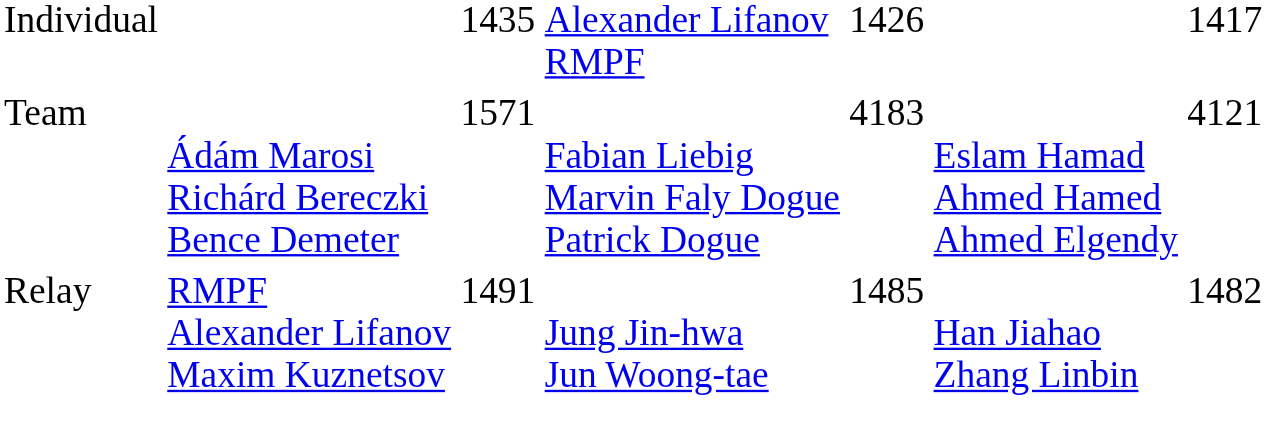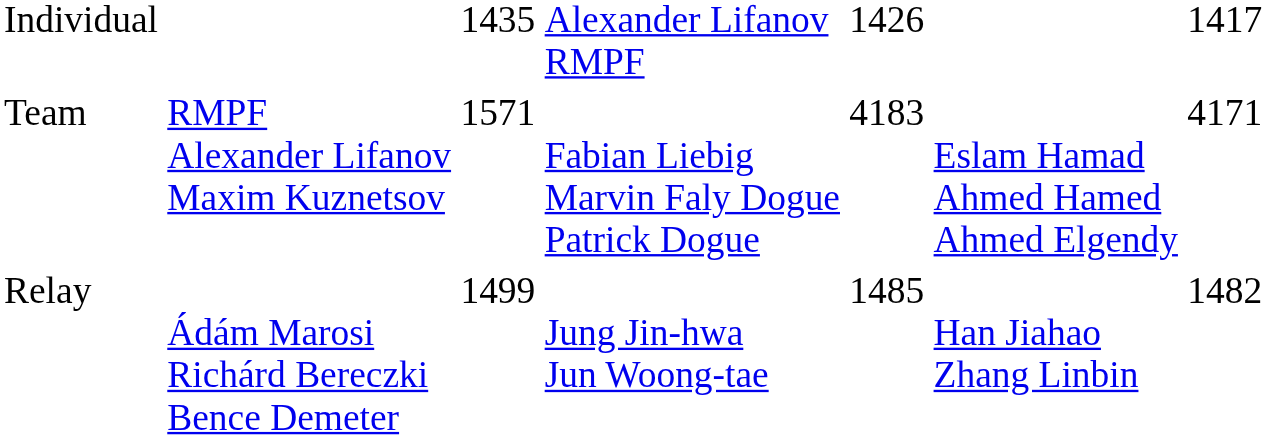Team | column 2: Ádám Marosi Richárd Bereczki Bence Demeter -> RMPF Alexander Lifanov Maxim Kuznetsov
Team | column 7: 4121 -> 4171
Relay | column 2: RMPF Alexander Lifanov Maxim Kuznetsov -> Ádám Marosi Richárd Bereczki Bence Demeter
Relay | column 3: 1491 -> 1499
